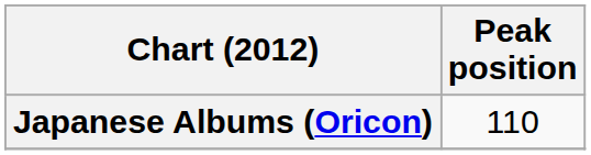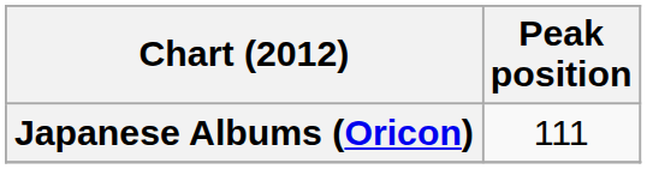Japanese Albums (Oricon) | Peak position: 110 -> 111
